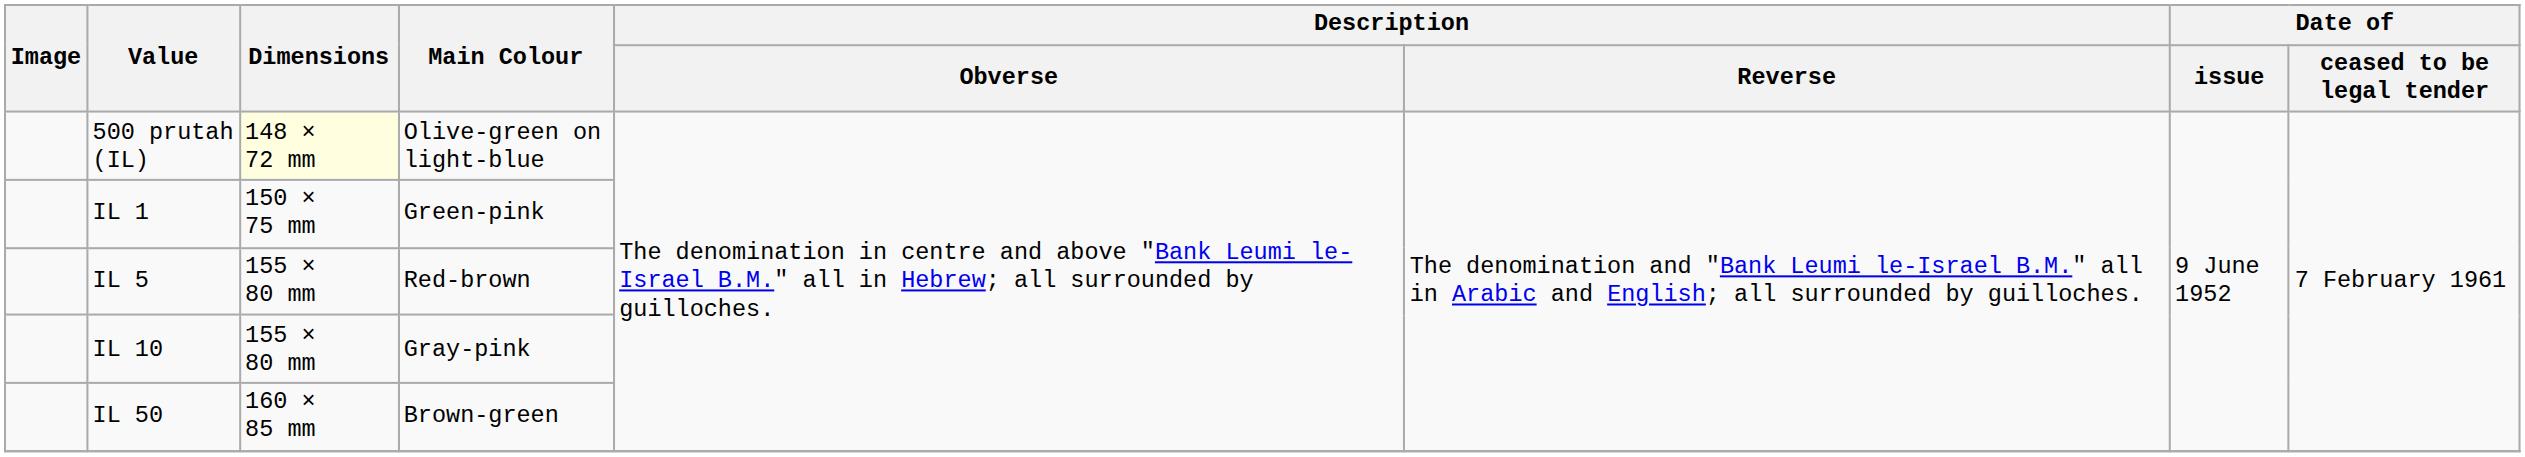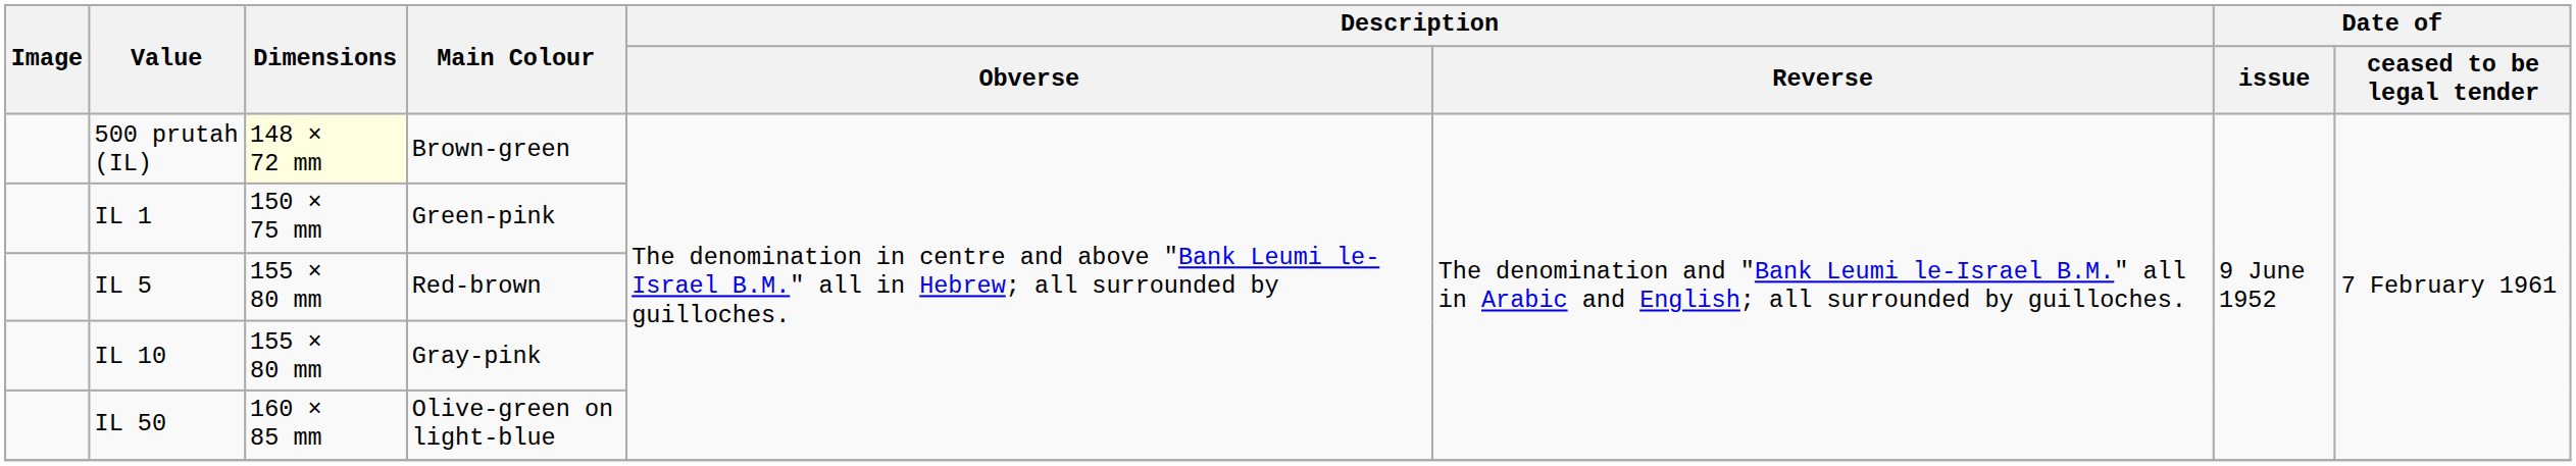500 prutah (IL) | Main Colour: Olive-green on light-blue -> Brown-green
IL 50 | Main Colour: Brown-green -> Olive-green on light-blue
